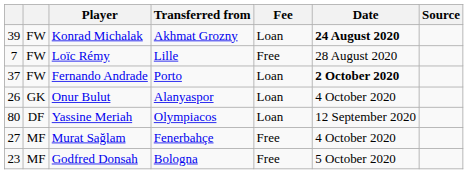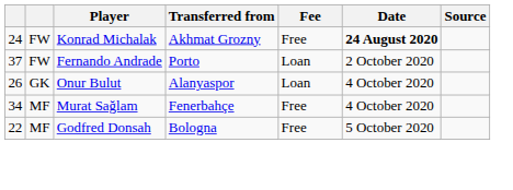Konrad Michalak | column 1: 39 -> 24
Konrad Michalak | Fee: Loan -> Free
- row: 7 | FW | Loïc Rémy | Lille | Free | 28 August 2020
Fernando Andrade | Date: bold -> normal
- row: 80 | DF | Yassine Meriah | Olympiacos | Loan | 12 September 2020
Murat Sağlam | column 1: 27 -> 34
Godfred Donsah | column 1: 23 -> 22
